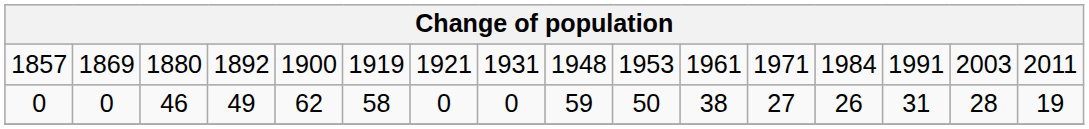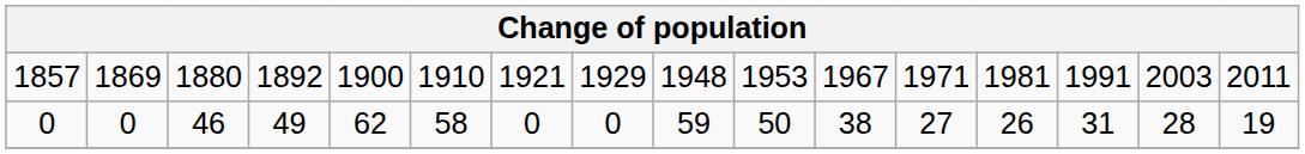1857 | column 6: 1919 -> 1910
1857 | column 8: 1931 -> 1929
1857 | column 11: 1961 -> 1967
1857 | column 13: 1984 -> 1981
